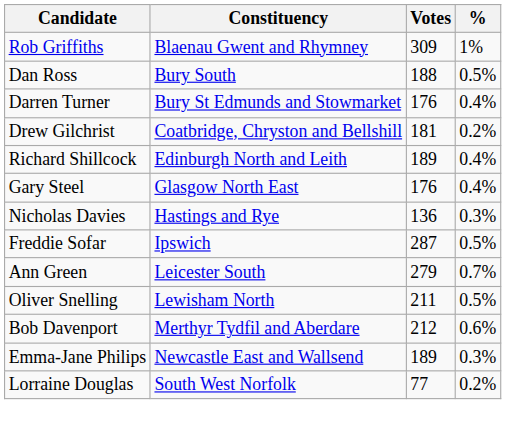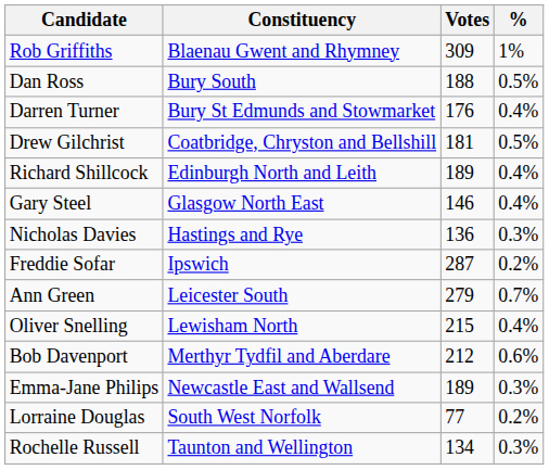Drew Gilchrist | %: 0.2% -> 0.5%
Gary Steel | Votes: 176 -> 146
Freddie Sofar | %: 0.5% -> 0.2%
Oliver Snelling | Votes: 211 -> 215
Oliver Snelling | %: 0.5% -> 0.4%
+ row: Rochelle Russell | Taunton and Wellington | 134 | 0.3%
